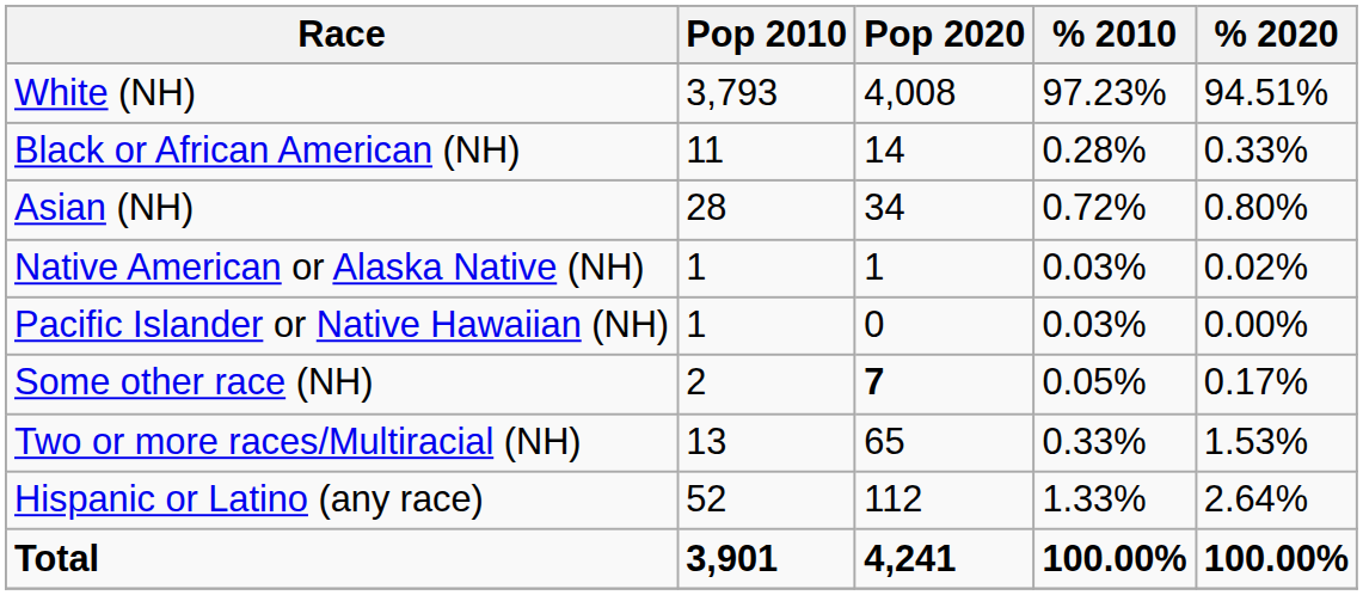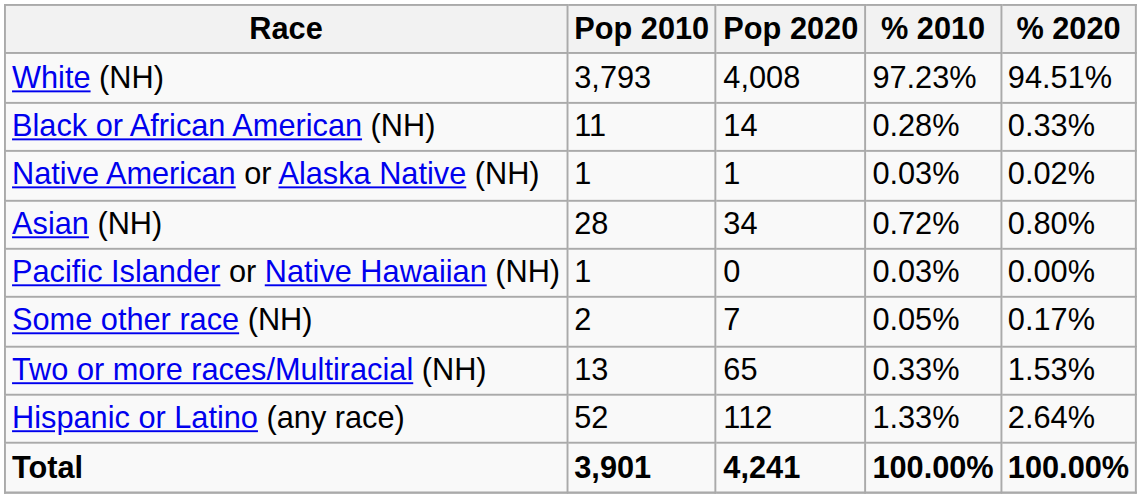rows swapped: Native American or Alaska Native (NH) <-> Asian (NH)
Some other race (NH) | Pop 2020: bold -> normal
